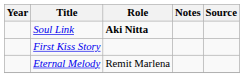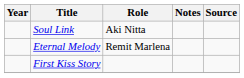Soul Link | Role: bold -> normal
rows swapped: Eternal Melody <-> First Kiss Story
